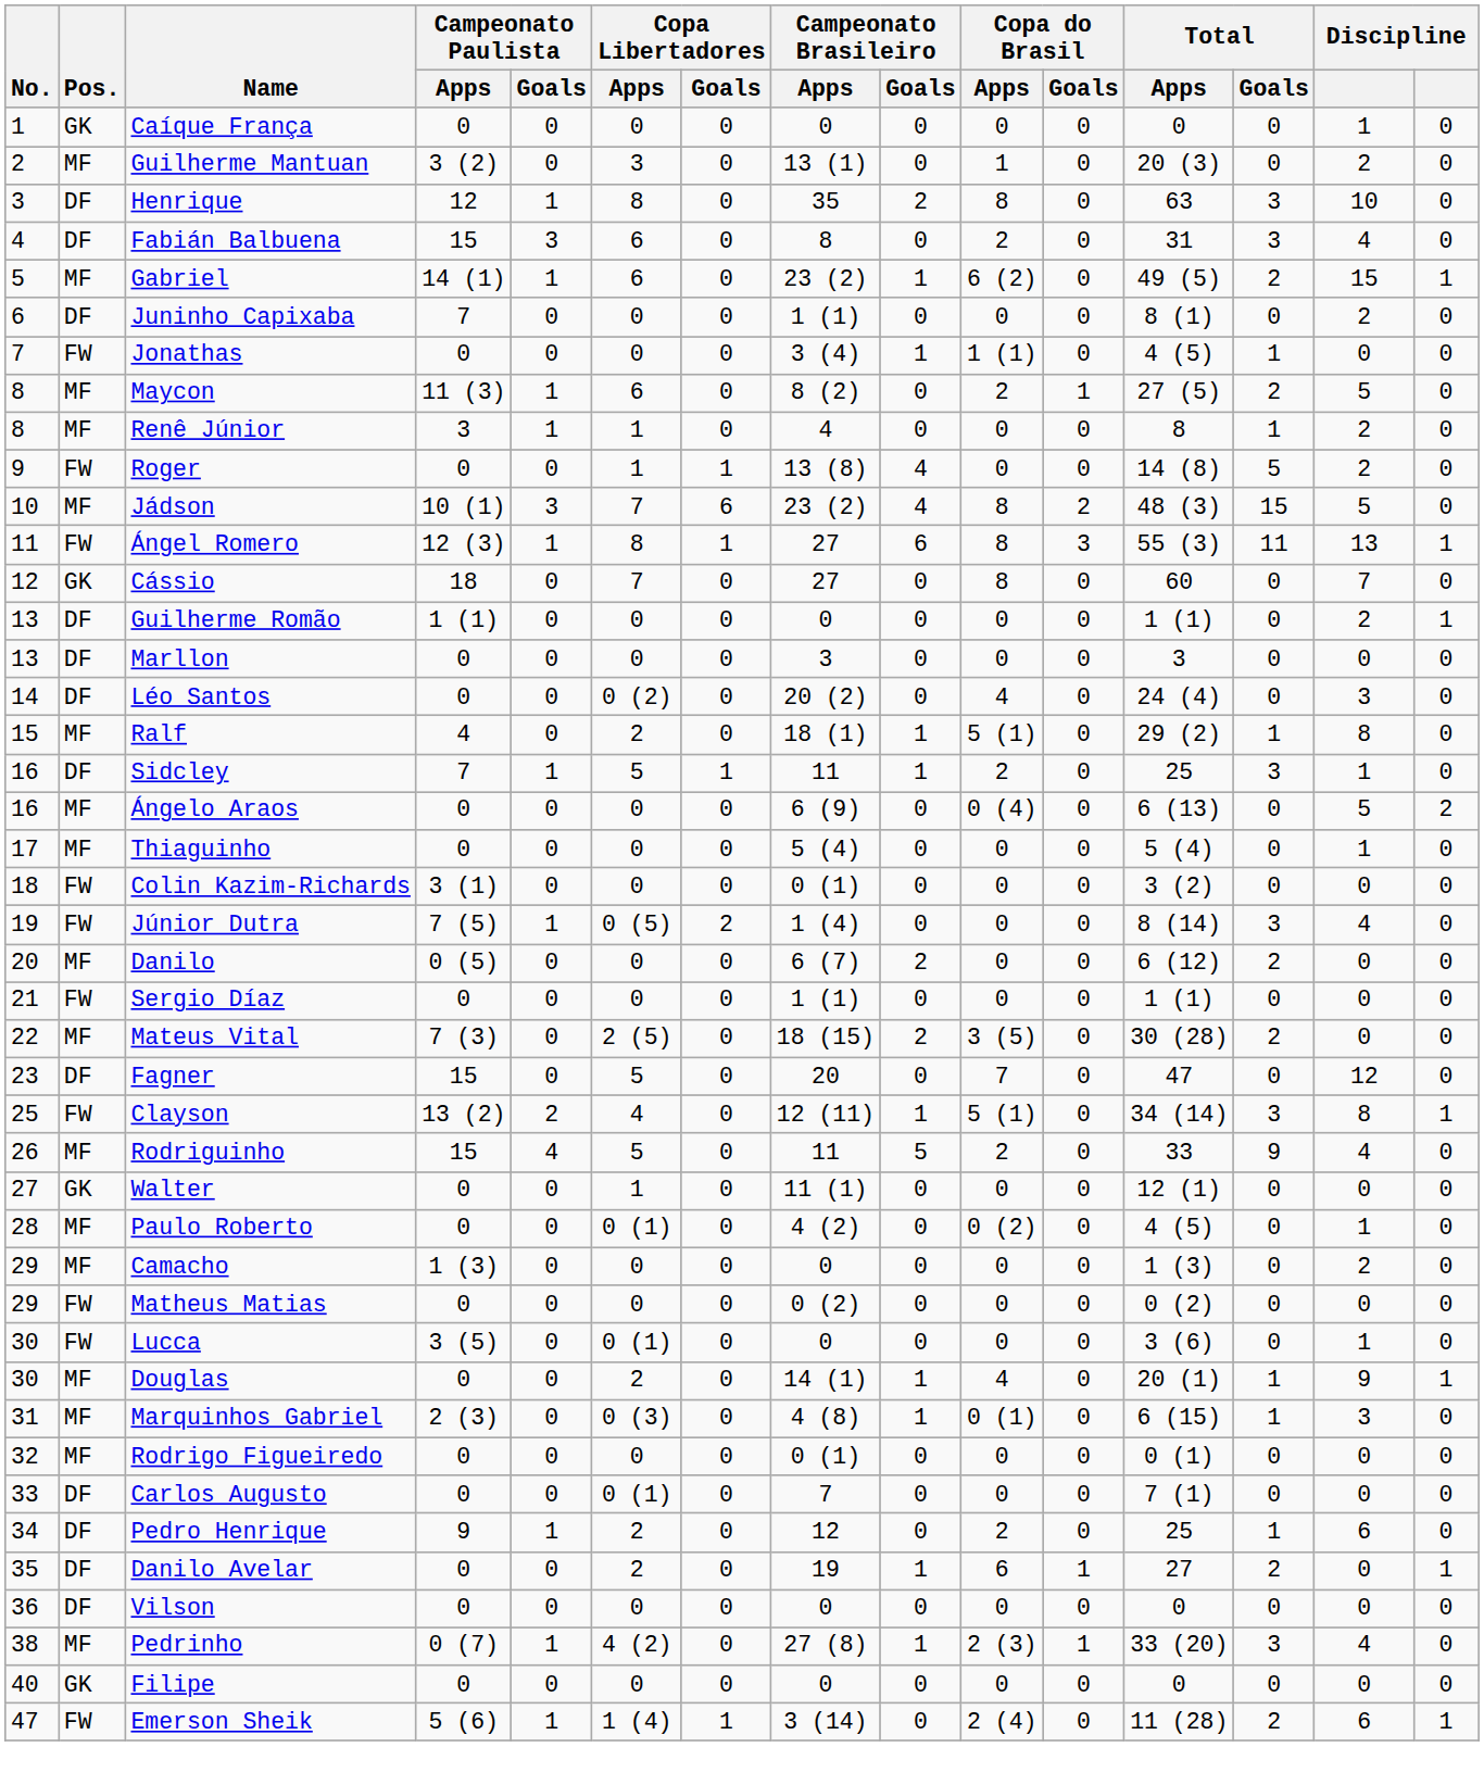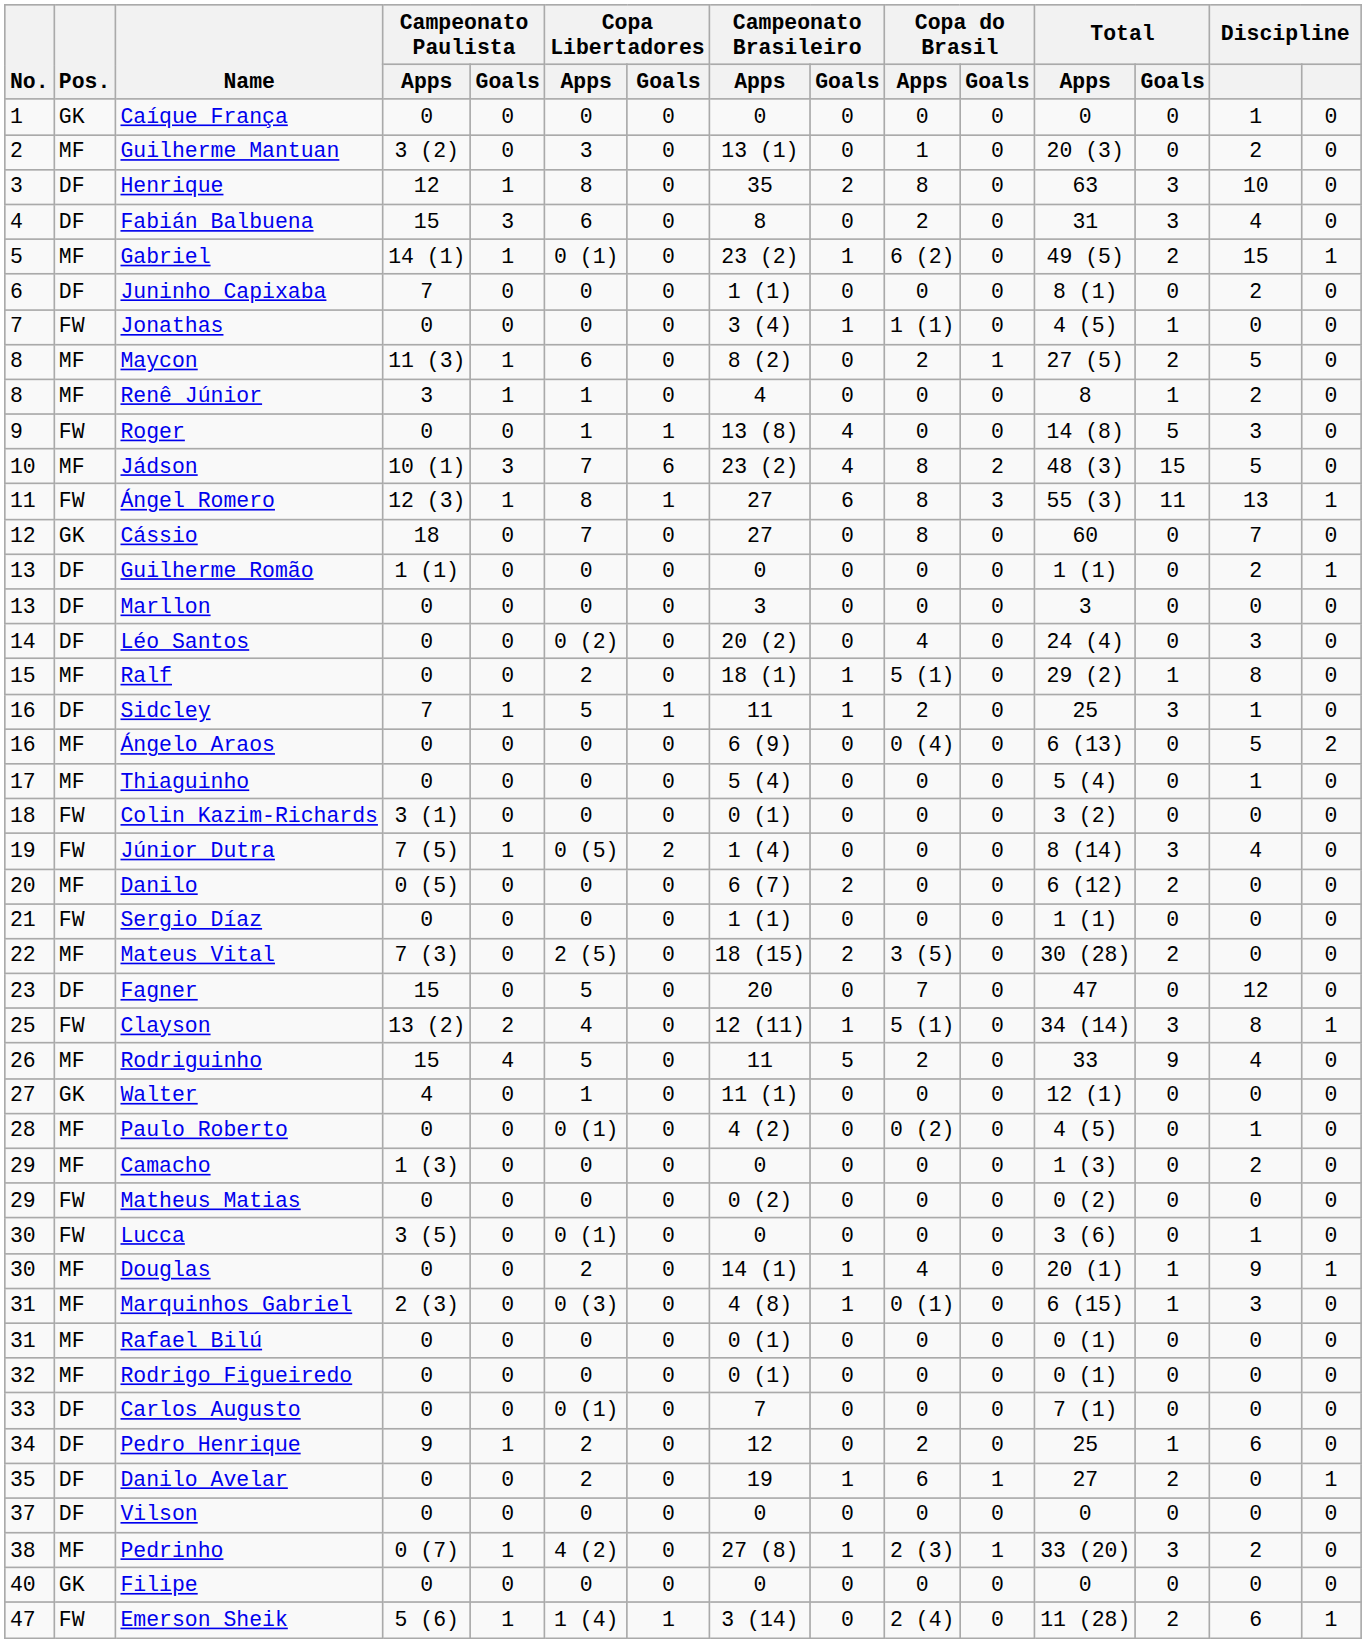Gabriel | Copa Libertadores / Apps: 6 -> 0 (1)
Roger | column 14: 2 -> 3
Ralf | Campeonato Paulista / Apps: 4 -> 0
Walter | Campeonato Paulista / Apps: 0 -> 4
+ row: 31 | MF | Rafael Bilú | 0 | 0 | 0 | 0 | 0 (1) | 0 | 0 | 0 | 0 (1) | 0 | 0 | 0
Vilson | No.: 36 -> 37
Pedrinho | column 14: 4 -> 2
